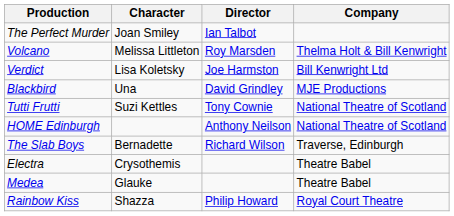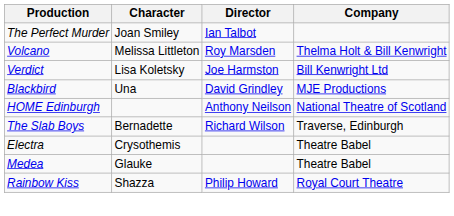- row: Tutti Frutti | Suzi Kettles | Tony Cownie | National Theatre of Scotland
